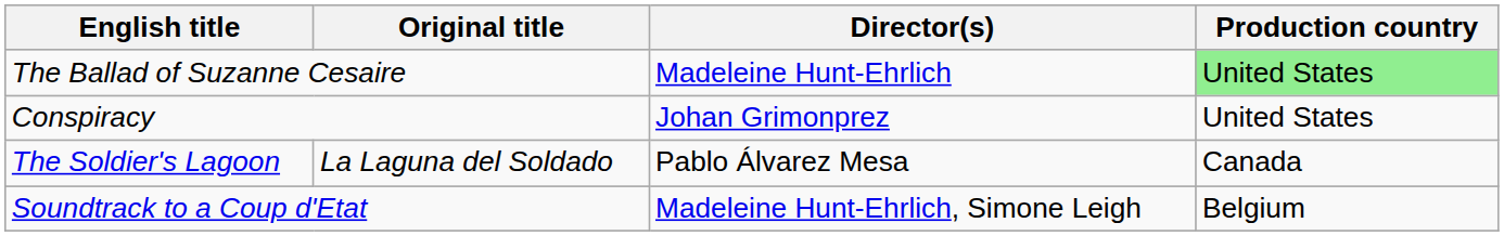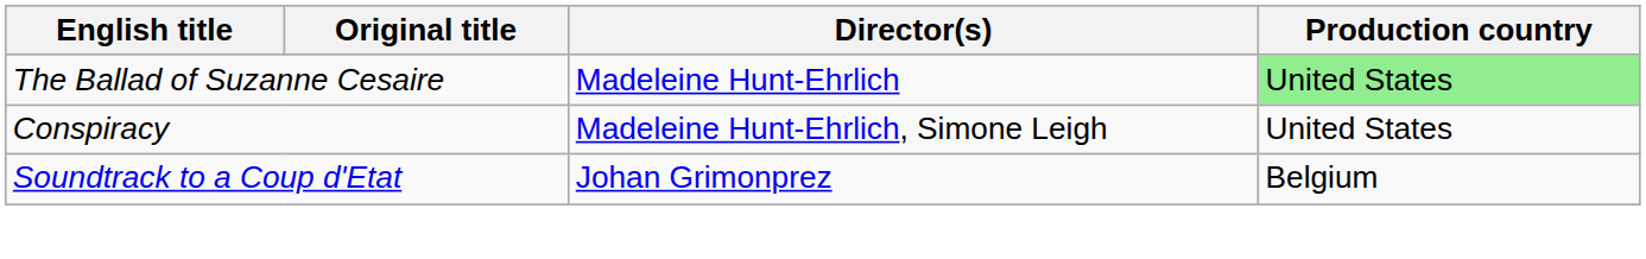Conspiracy | Director(s): Johan Grimonprez -> Madeleine Hunt-Ehrlich, Simone Leigh
- row: The Soldier's Lagoon | La Laguna del Soldado | Pablo Álvarez Mesa | Canada
Soundtrack to a Coup d'Etat | Director(s): Madeleine Hunt-Ehrlich, Simone Leigh -> Johan Grimonprez
